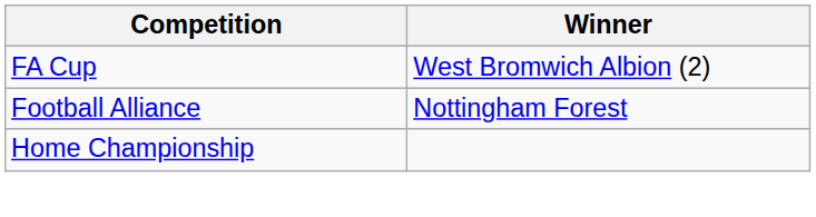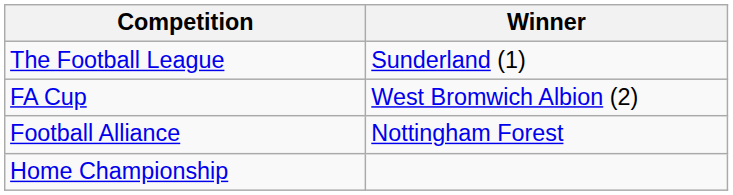+ row: The Football League | Sunderland (1)
